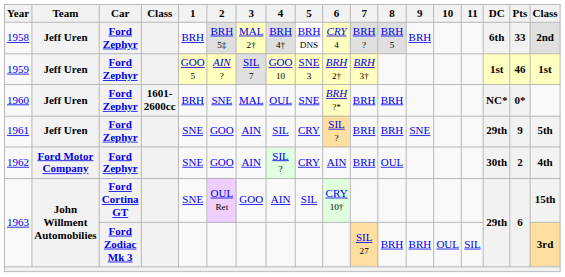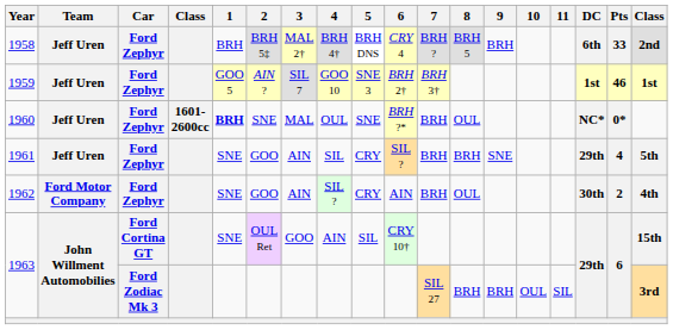1960 | 1: normal -> bold
1960 | 8: BRH -> OUL
1961 | Pts: 9 -> 4
